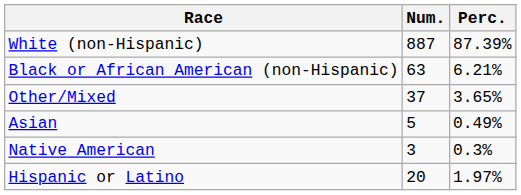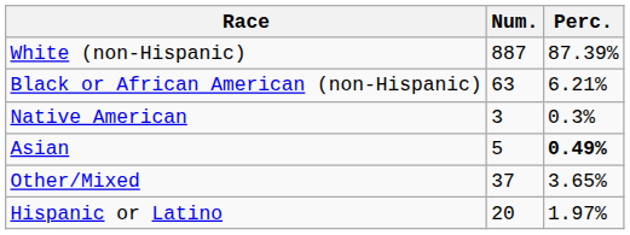rows swapped: Native American <-> Other/Mixed
Asian | Perc.: normal -> bold
